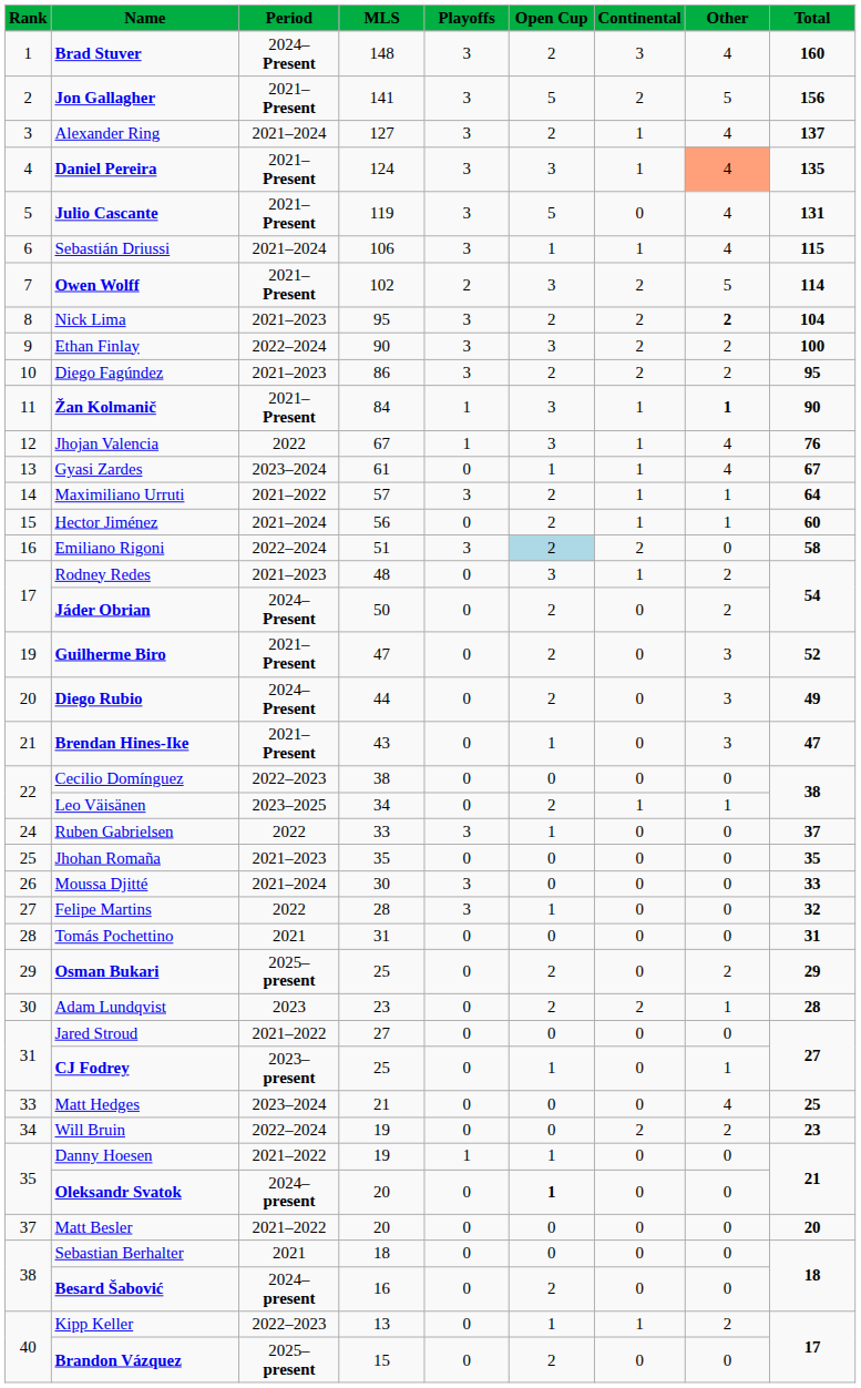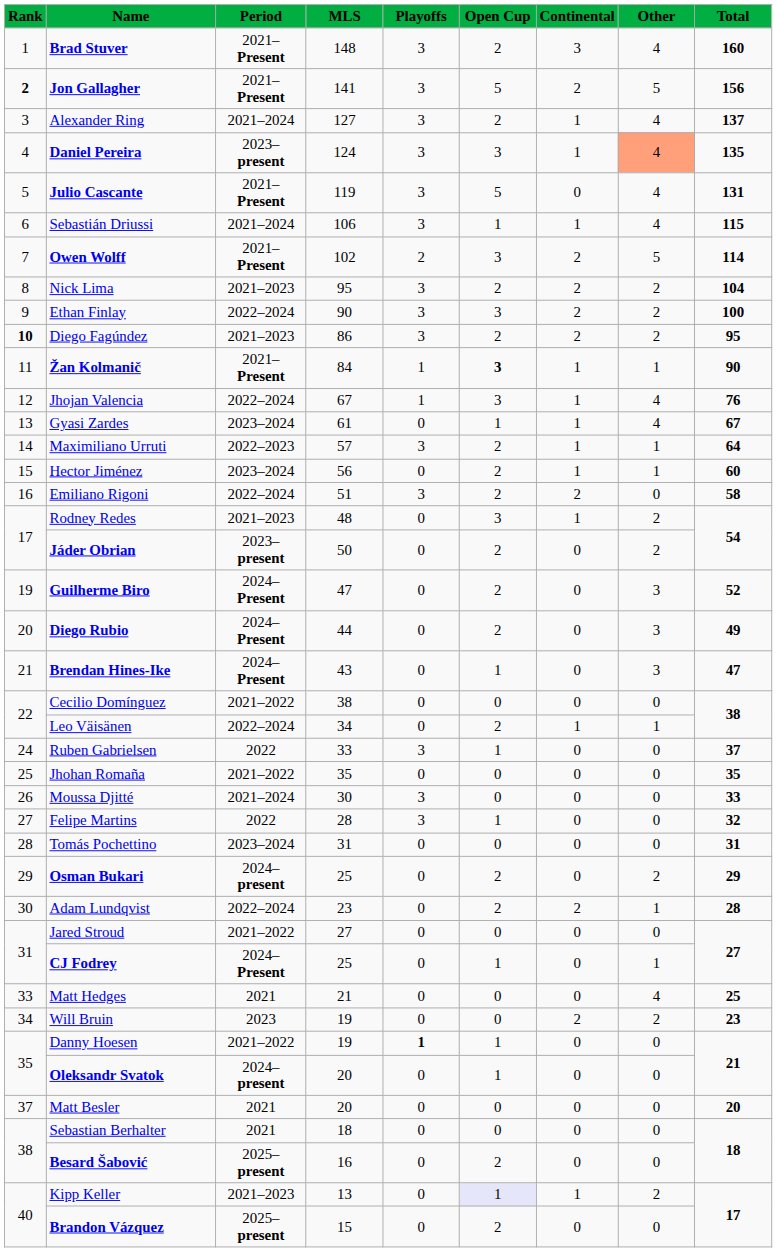Brad Stuver | Period: 2024–Present -> 2021–Present
Jon Gallagher | Rank: normal -> bold
Daniel Pereira | Period: 2021–Present -> 2023–present
Nick Lima | Other: bold -> normal
Diego Fagúndez | Rank: normal -> bold
Žan Kolmanič | Open Cup: normal -> bold
Žan Kolmanič | Other: bold -> normal
Jhojan Valencia | Period: 2022 -> 2022–2024
Maximiliano Urruti | Period: 2021–2022 -> 2022–2023
Hector Jiménez | Period: 2021–2024 -> 2023–2024
Emiliano Rigoni | Open Cup: lightblue background -> no background
Jáder Obrian | Period: 2024–Present -> 2023–present
Guilherme Biro | Period: 2021–Present -> 2024–Present
Brendan Hines-Ike | Period: 2021–Present -> 2024–Present
Cecilio Domínguez | Period: 2022–2023 -> 2021–2022
Leo Väisänen | Period: 2023–2025 -> 2022–2024
Jhohan Romaña | Period: 2021–2023 -> 2021–2022
Tomás Pochettino | Period: 2021 -> 2023–2024
Osman Bukari | Period: 2025–present -> 2024–present
Adam Lundqvist | Period: 2023 -> 2022–2024
CJ Fodrey | Period: 2023–present -> 2024–Present
Matt Hedges | Period: 2023–2024 -> 2021
Will Bruin | Period: 2022–2024 -> 2023
Danny Hoesen | Playoffs: normal -> bold
Oleksandr Svatok | Open Cup: bold -> normal
Matt Besler | Period: 2021–2022 -> 2021
Besard Šabović | Period: 2024–present -> 2025–present
Kipp Keller | Period: 2022–2023 -> 2021–2023
Kipp Keller | Open Cup: no background -> lavender background
